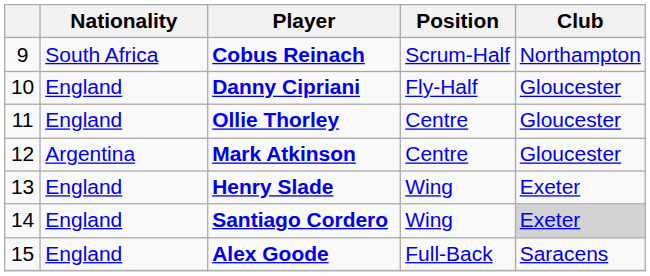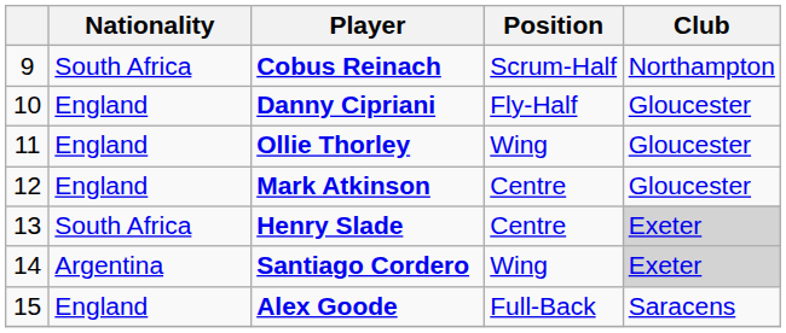Ollie Thorley | Position: Centre -> Wing
Mark Atkinson | Nationality: Argentina -> England
Henry Slade | Nationality: England -> South Africa
Henry Slade | Position: Wing -> Centre
Henry Slade | Club: no background -> lightgrey background
Santiago Cordero | Nationality: England -> Argentina
